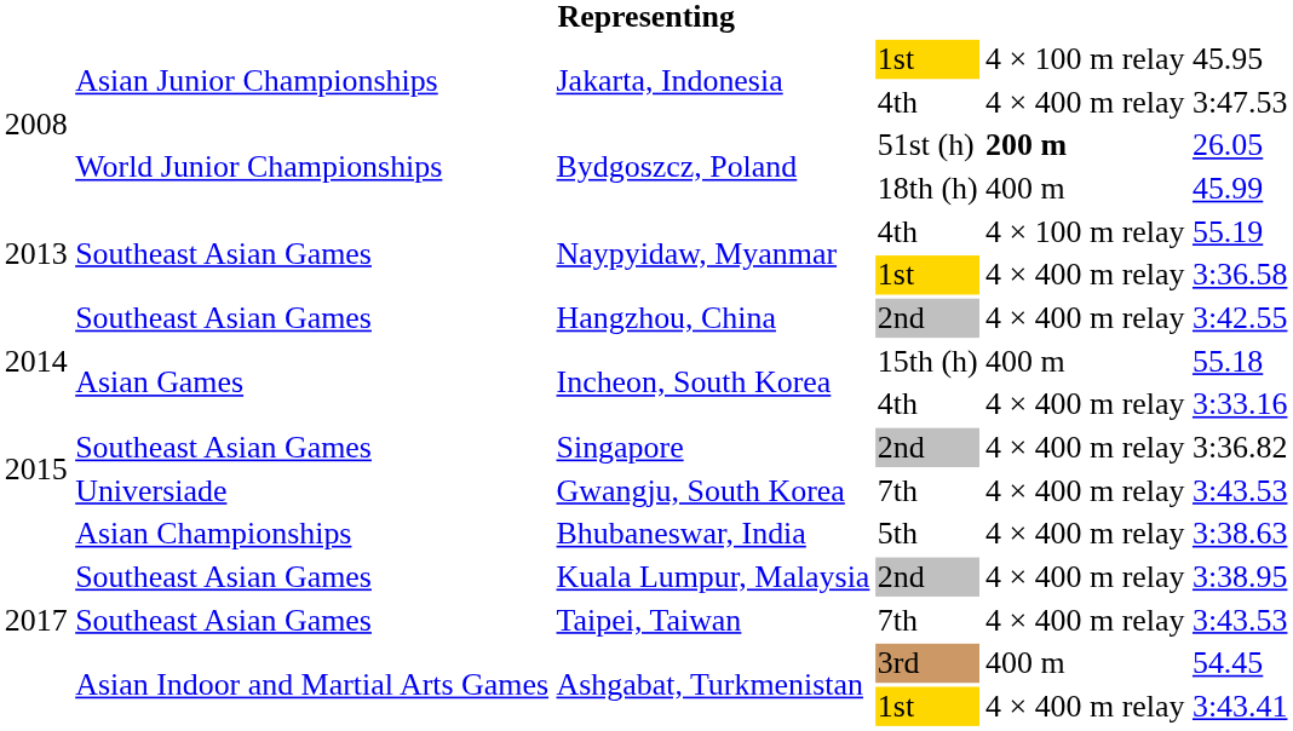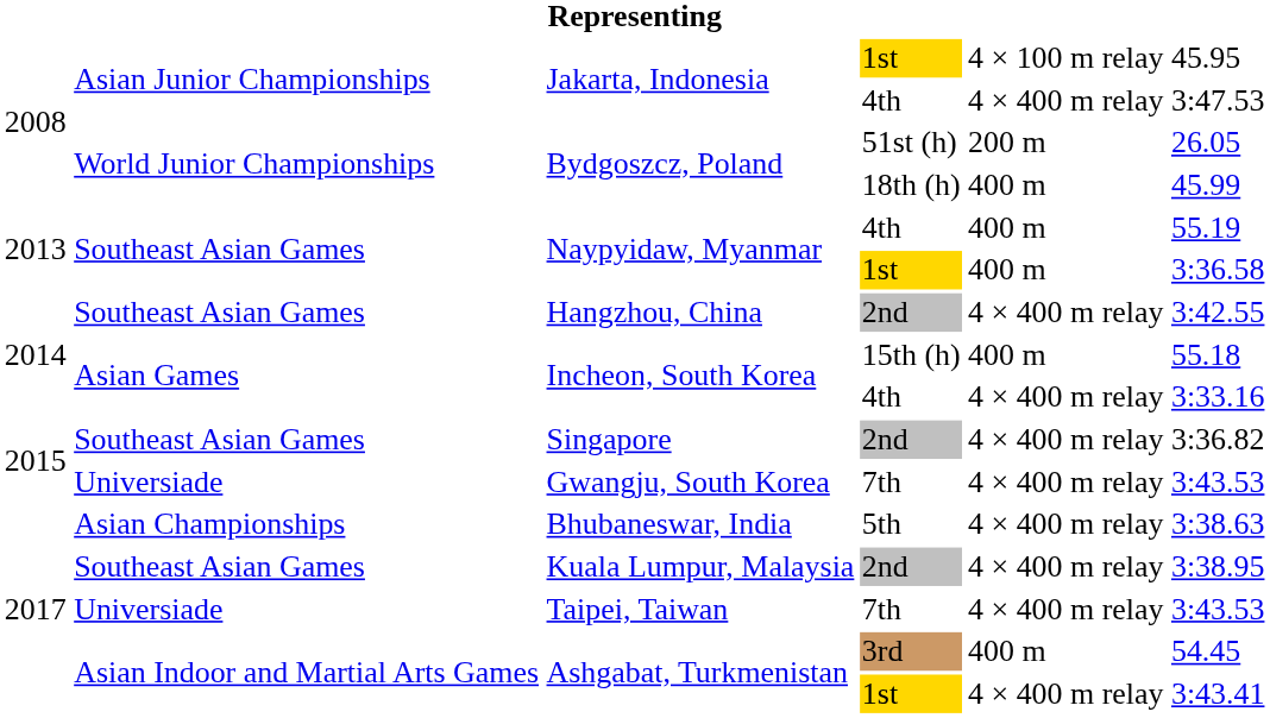Bydgoszcz, Poland / 51st (h) | column 5: bold -> normal
Naypyidaw, Myanmar / 4th | column 5: 4 × 100 m relay -> 400 m
Naypyidaw, Myanmar / 1st | column 5: 4 × 400 m relay -> 400 m
Taipei, Taiwan | column 2: Southeast Asian Games -> Universiade
